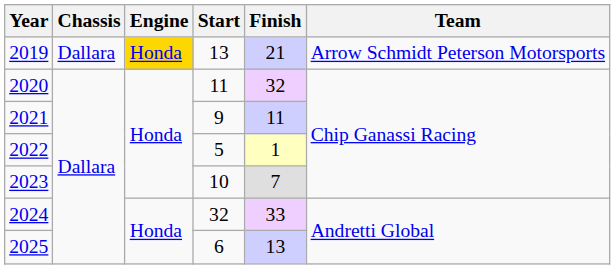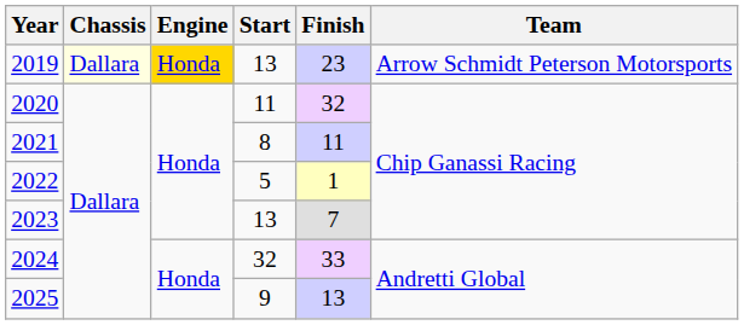2019 | Chassis: no background -> lightyellow background
2019 | Finish: 21 -> 23
2021 | Start: 9 -> 8
2023 | Start: 10 -> 13
2025 | Start: 6 -> 9
